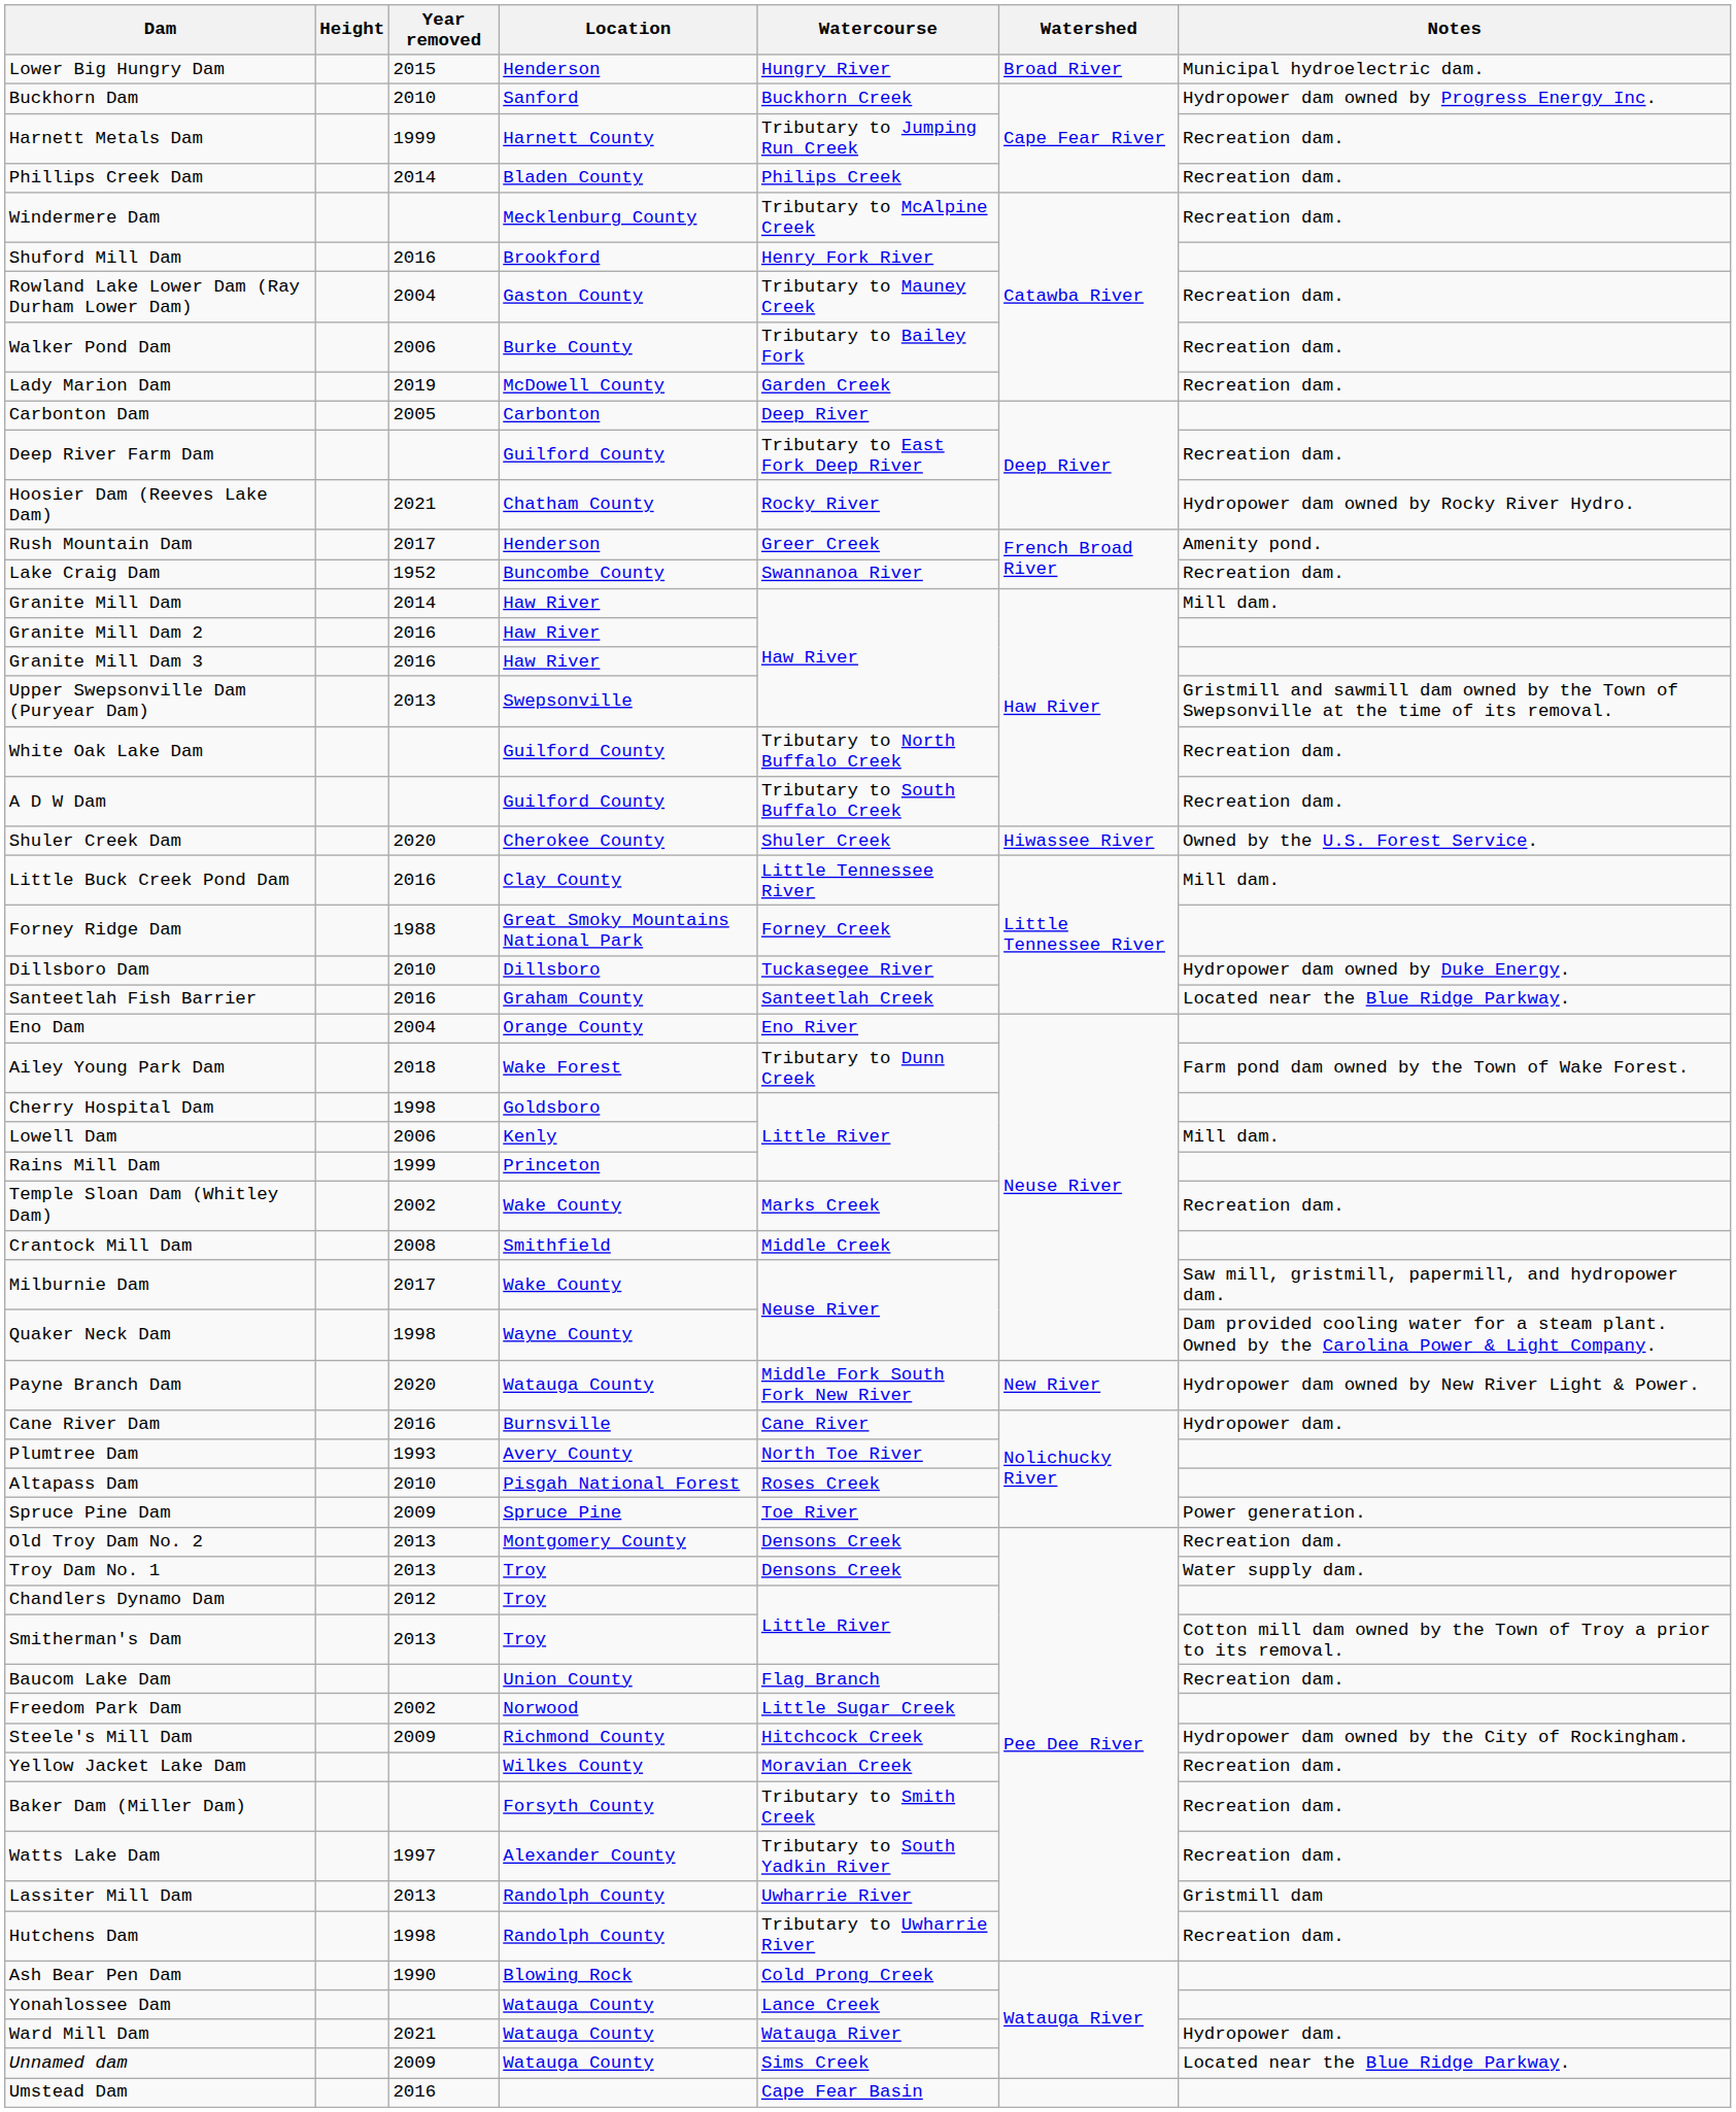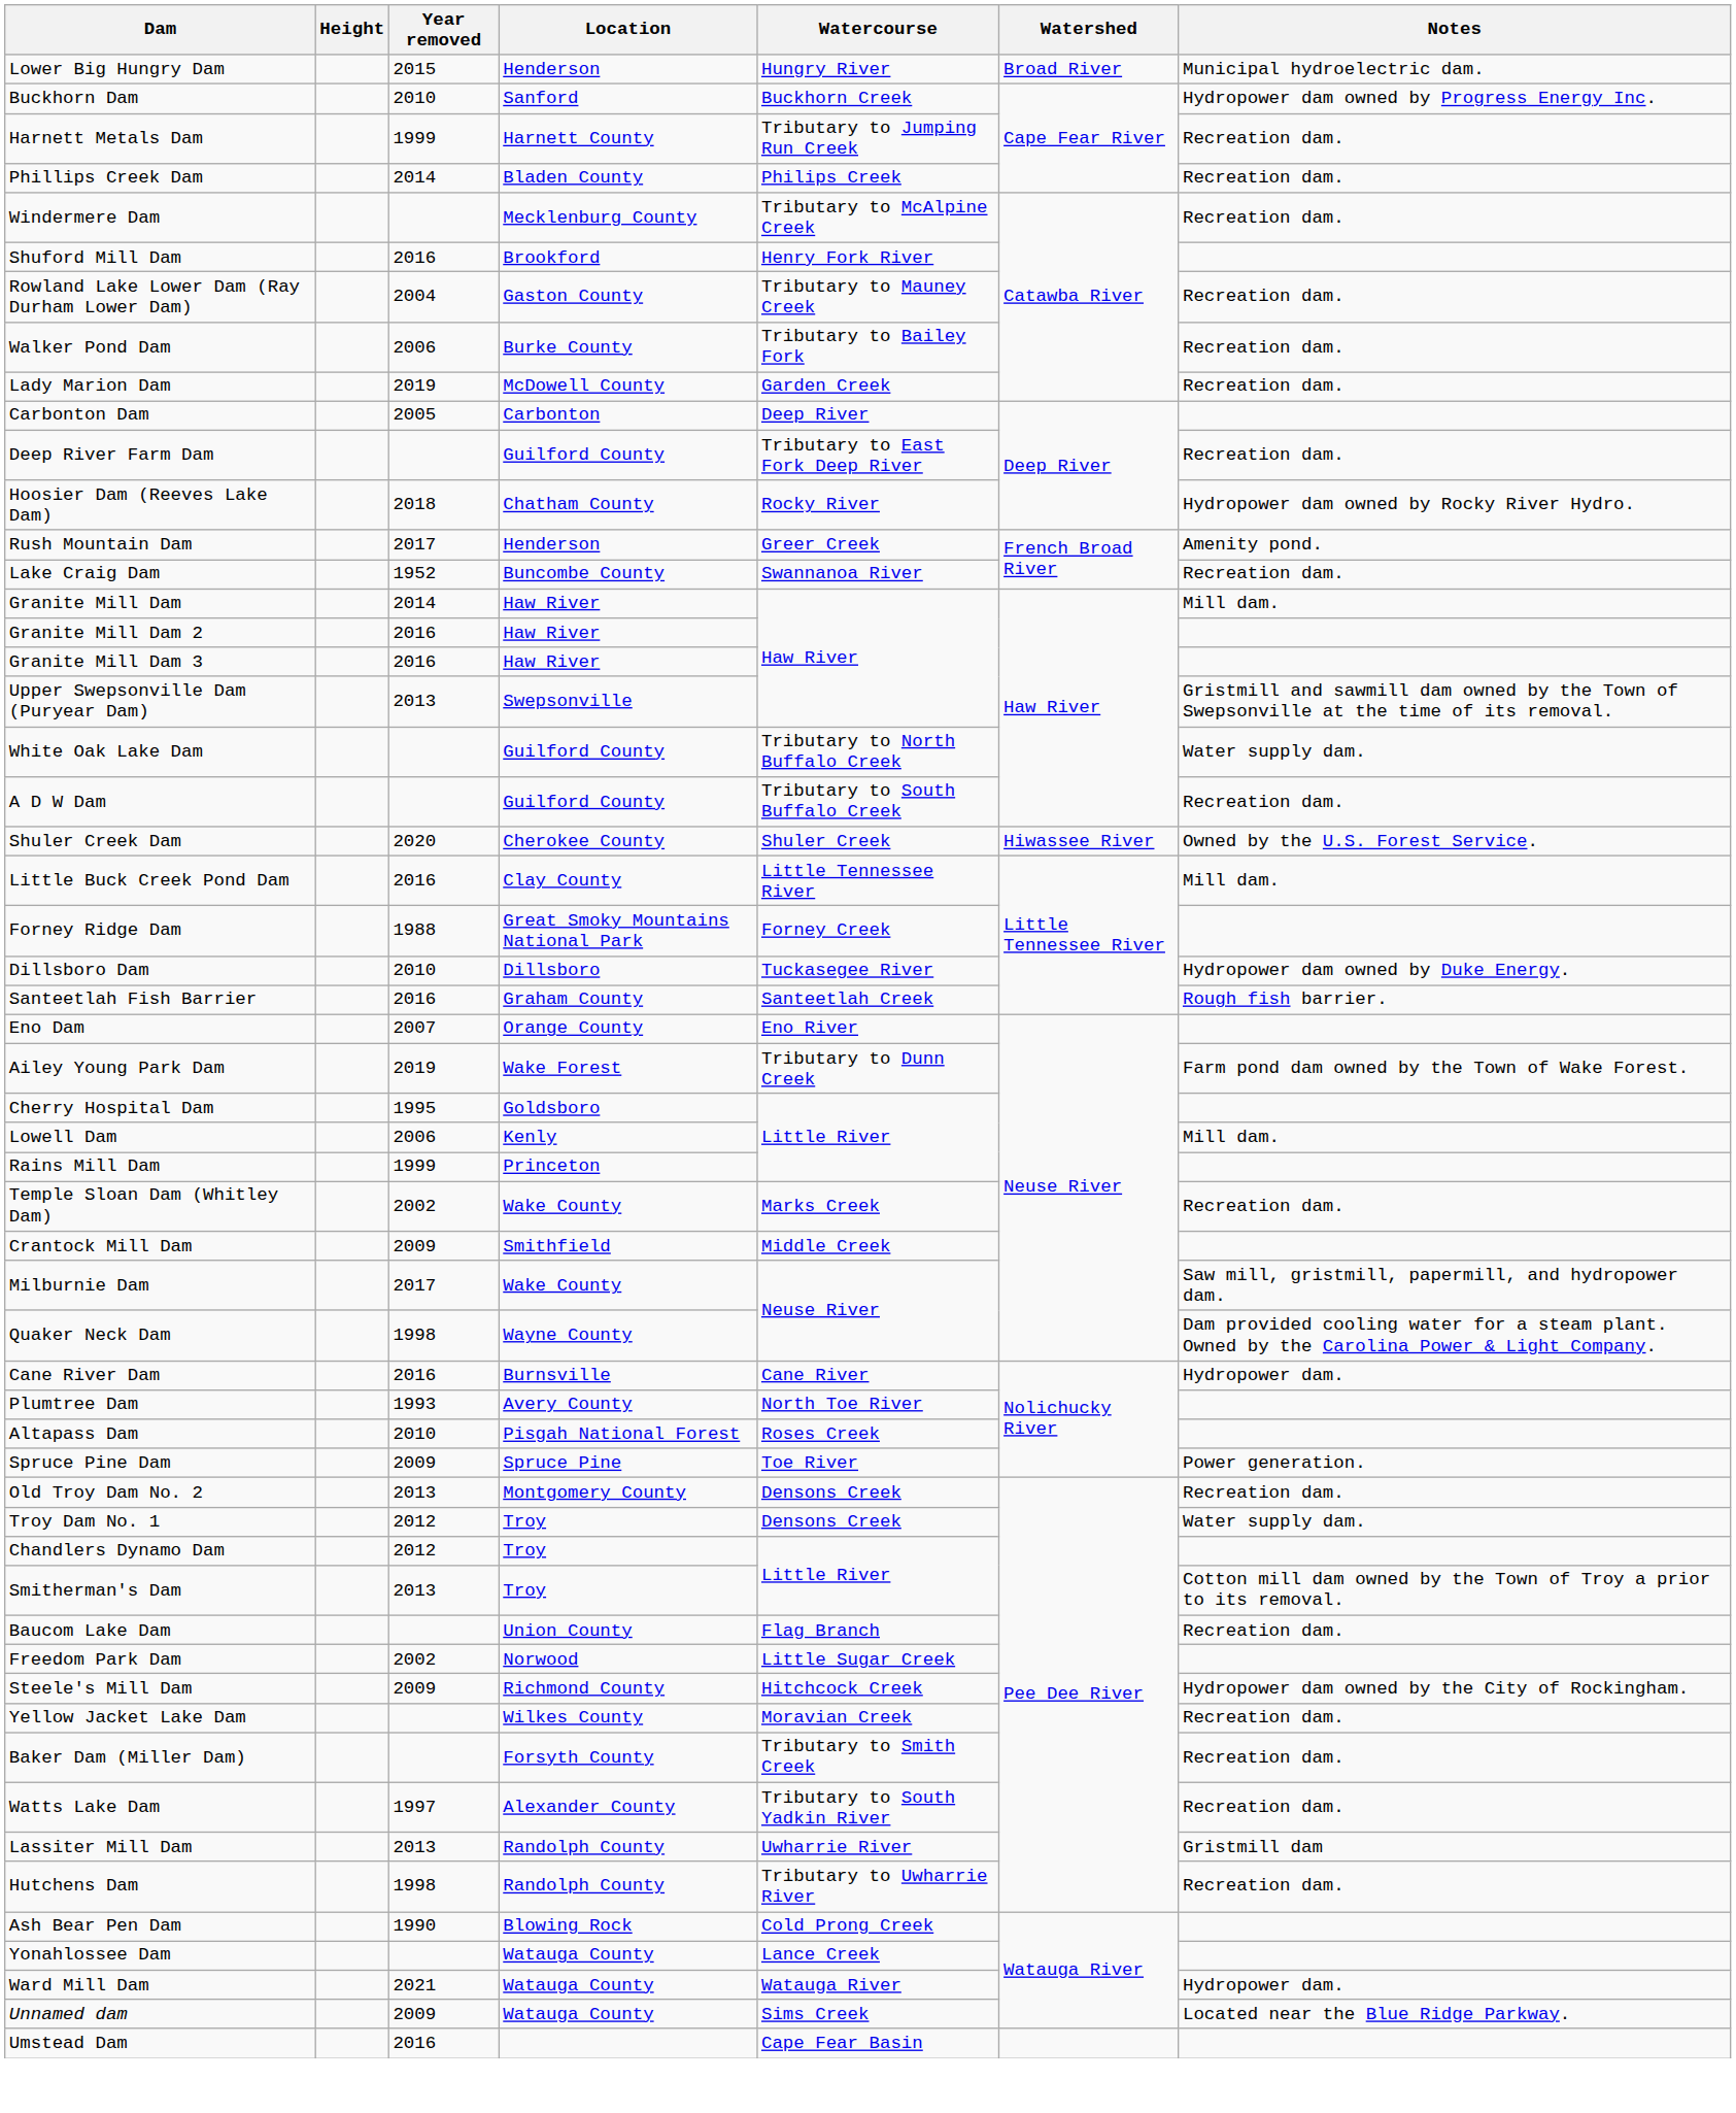Hoosier Dam (Reeves Lake Dam) | Year removed: 2021 -> 2018
White Oak Lake Dam | Notes: Recreation dam. -> Water supply dam.
Santeetlah Fish Barrier | Notes: Located near the Blue Ridge Parkway. -> Rough fish barrier.
Eno Dam | Year removed: 2004 -> 2007
Ailey Young Park Dam | Year removed: 2018 -> 2019
Cherry Hospital Dam | Year removed: 1998 -> 1995
Crantock Mill Dam | Year removed: 2008 -> 2009
- row: Payne Branch Dam | 2020 | Watauga County | Middle Fork South Fork New River | New River | Hydropower dam owned by New River Light & Power.
Troy Dam No. 1 | Year removed: 2013 -> 2012
